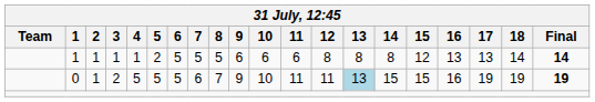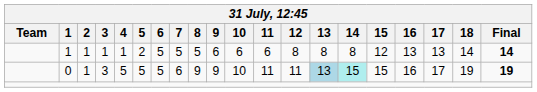0 | 3: 2 -> 3
0 | 8: 7 -> 9
0 | 14: no background -> paleturquoise background
0 | 17: 19 -> 17
